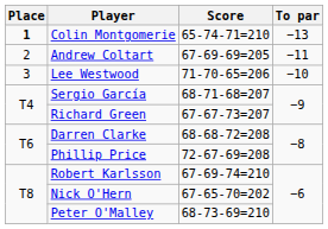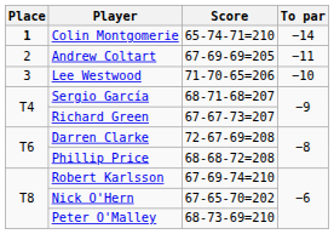Colin Montgomerie | To par: −13 -> −14
Darren Clarke | Score: 68-68-72=208 -> 72-67-69=208
Phillip Price | Score: 72-67-69=208 -> 68-68-72=208
